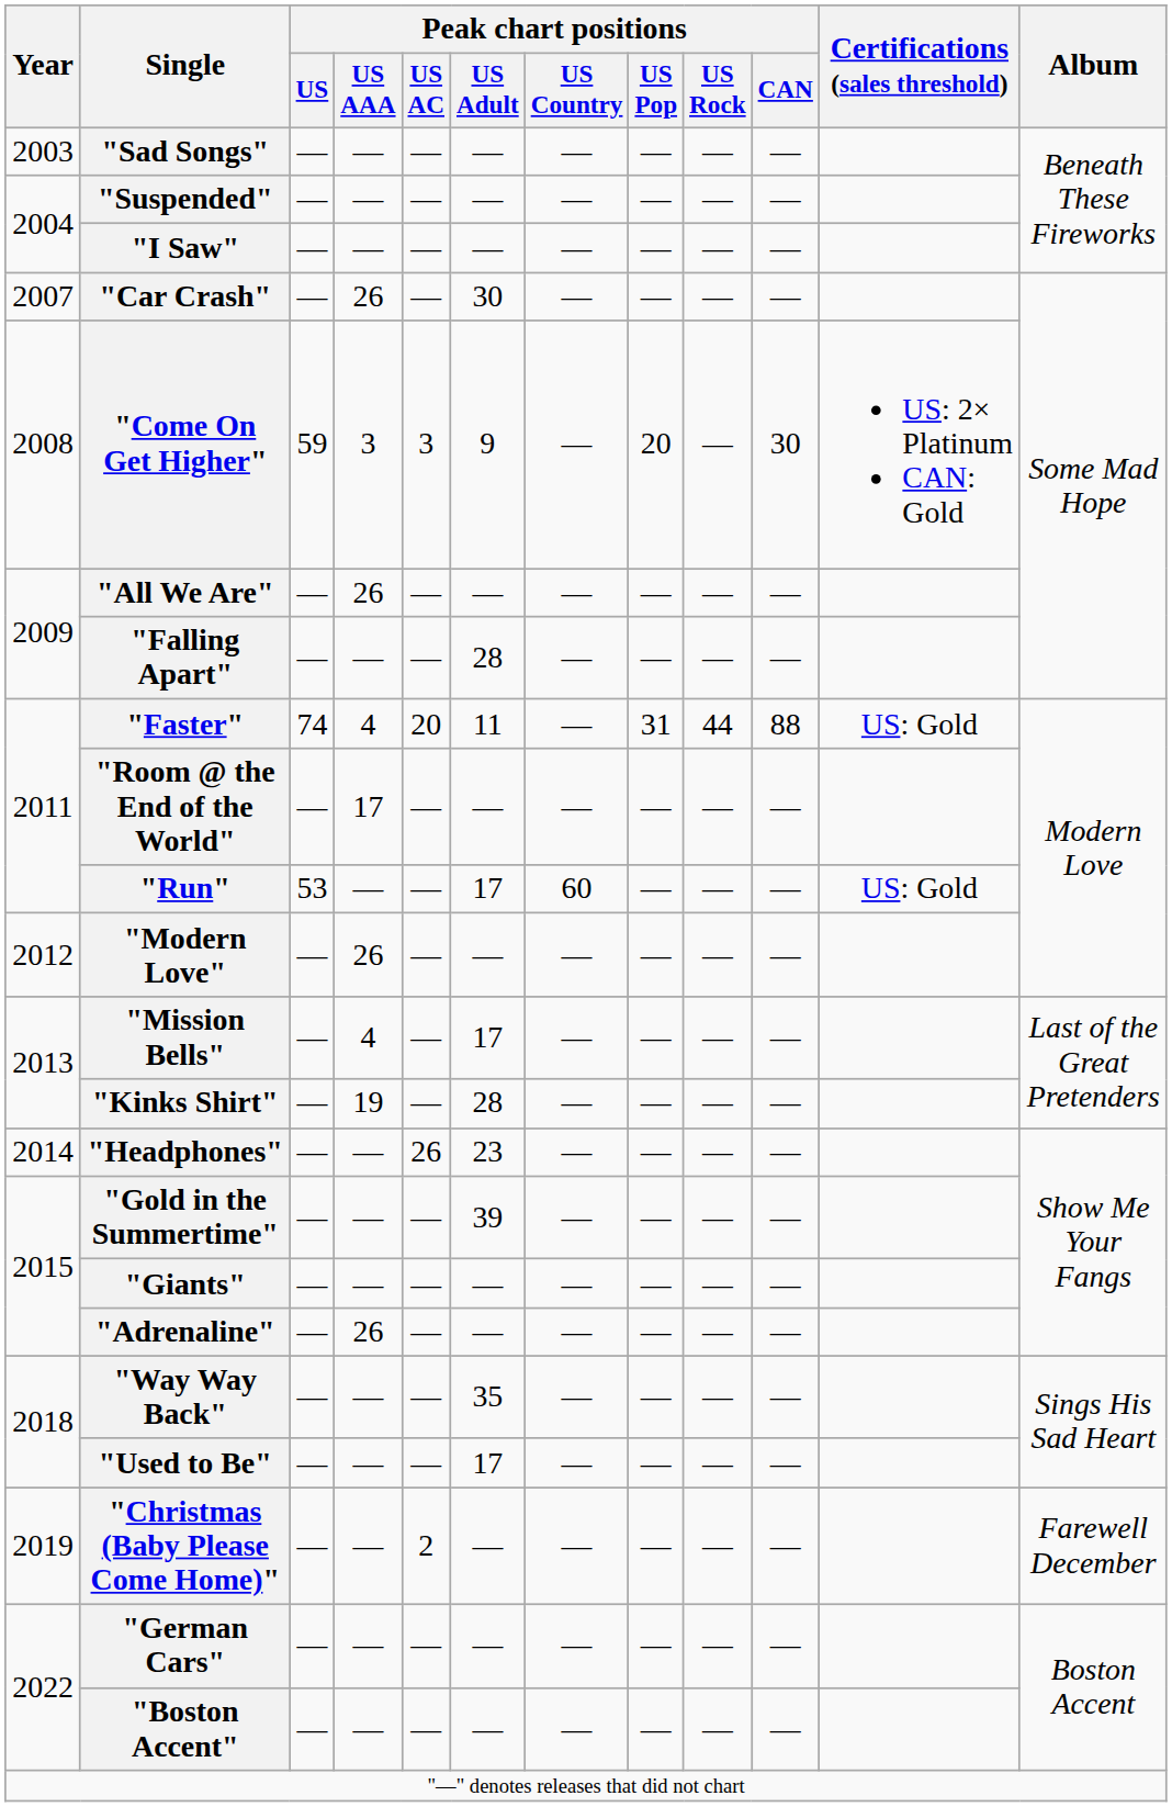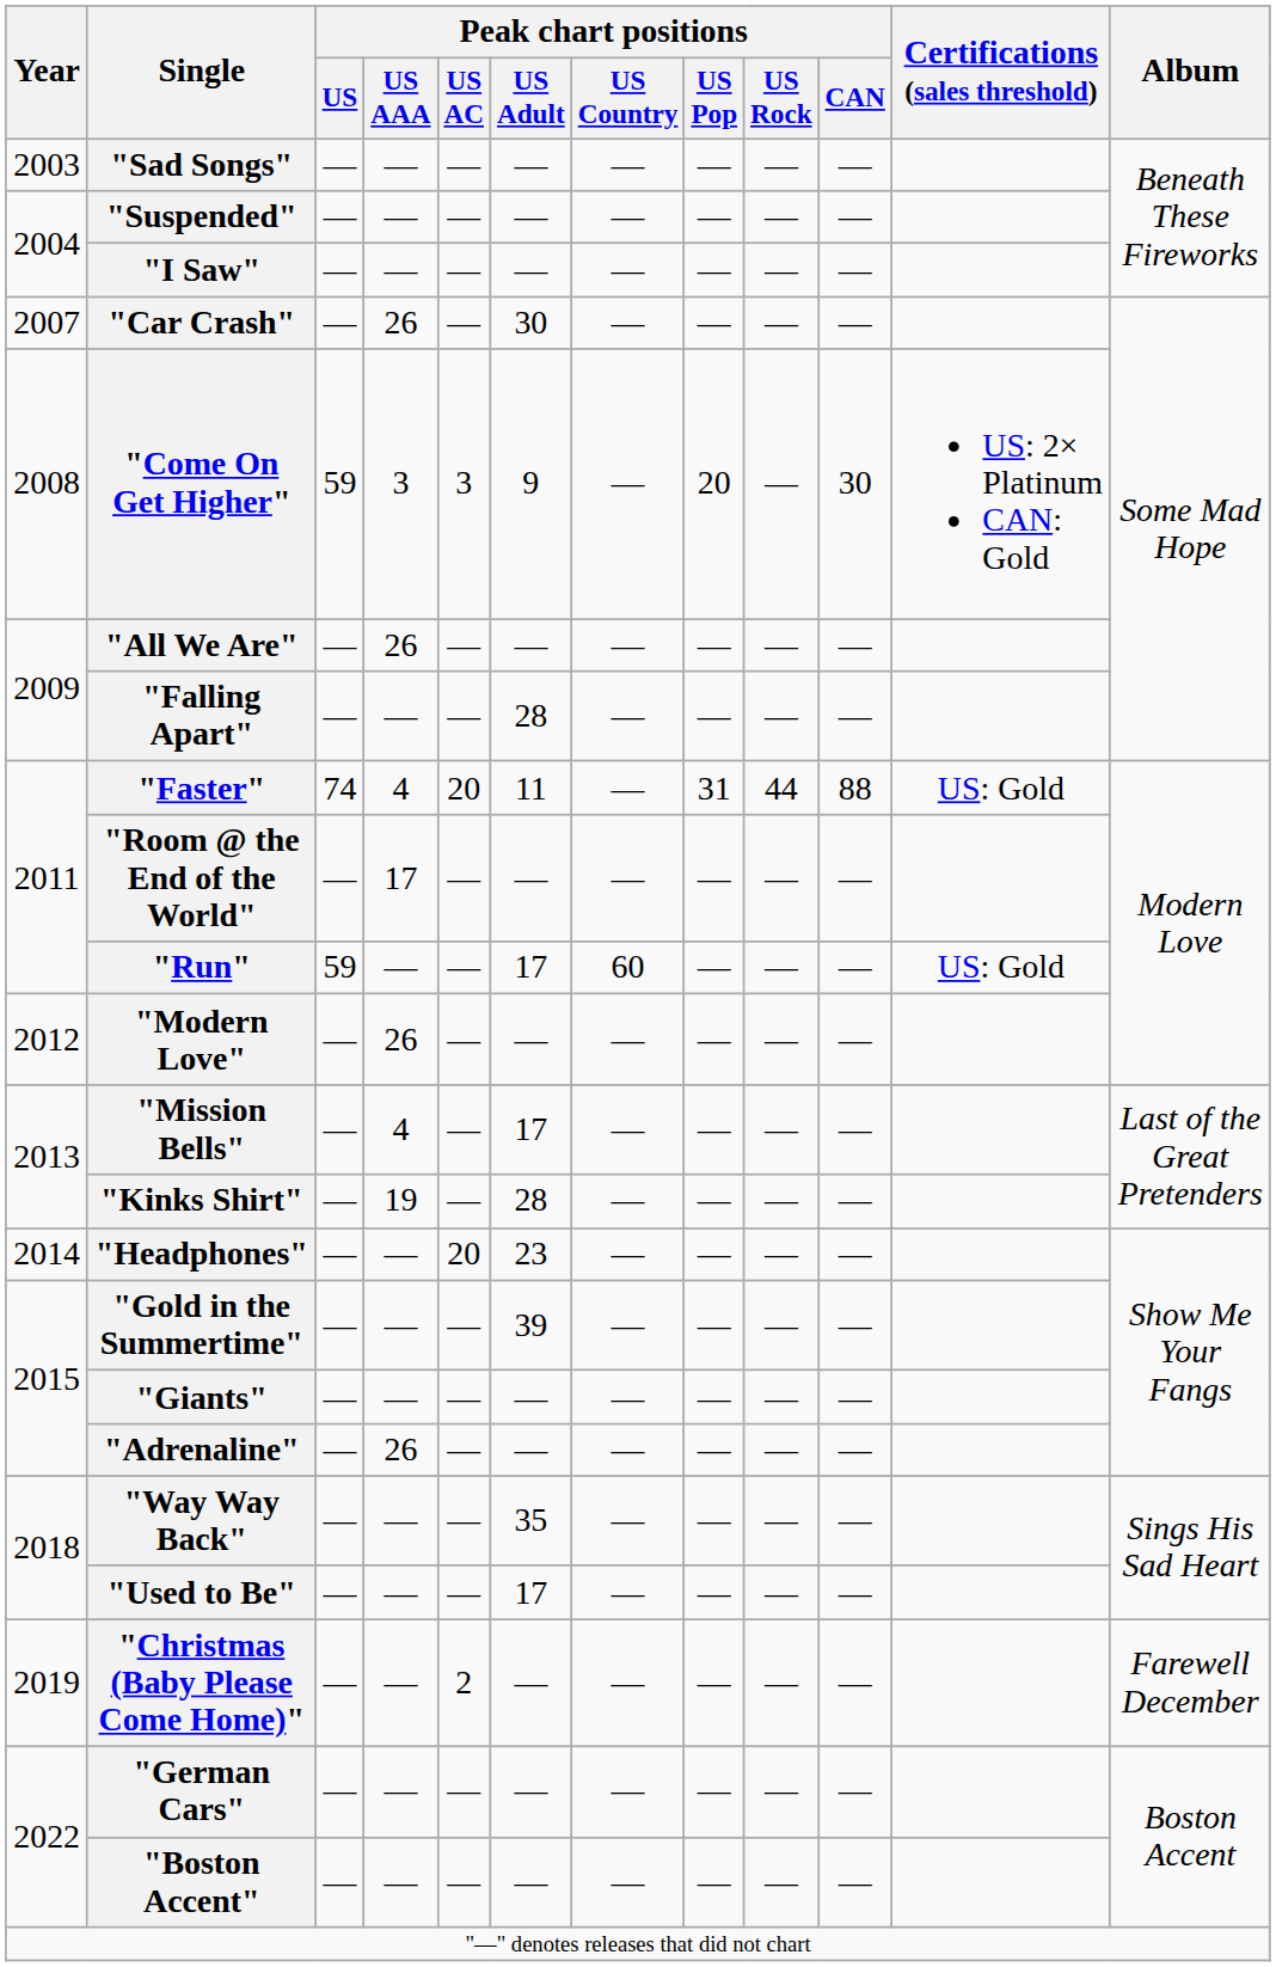"Run" | Peak chart positions / US: 53 -> 59
"Headphones" | Peak chart positions / US AC: 26 -> 20
